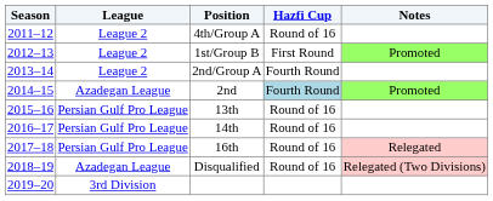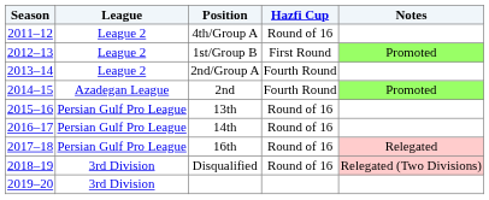2nd | Hazfi Cup: lightblue background -> no background
Disqualified | League: Azadegan League -> 3rd Division
